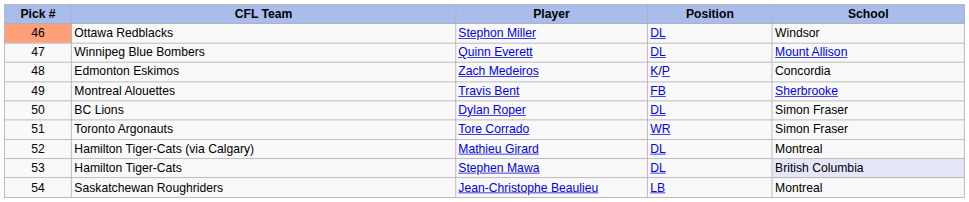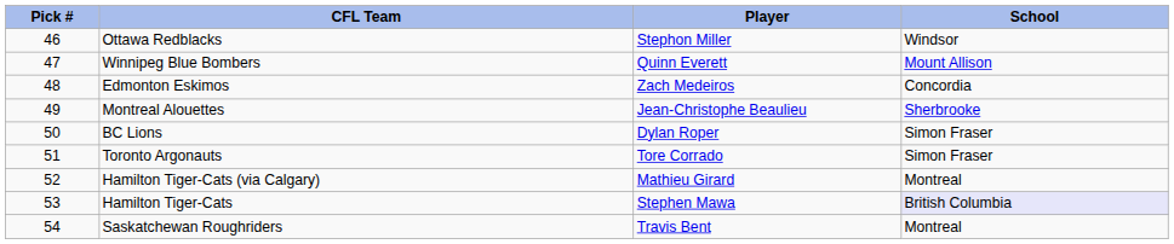- column: Position | DL | DL | K/P | FB | DL | WR | DL | DL | LB
Ottawa Redblacks | Pick #: lightsalmon background -> no background
Montreal Alouettes | Player: Travis Bent -> Jean-Christophe Beaulieu
Saskatchewan Roughriders | Player: Jean-Christophe Beaulieu -> Travis Bent
